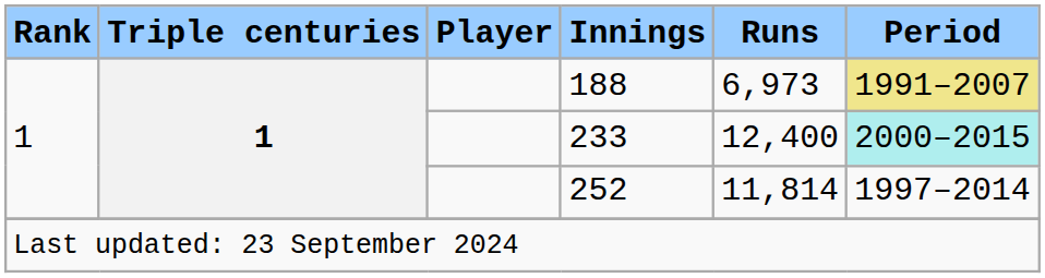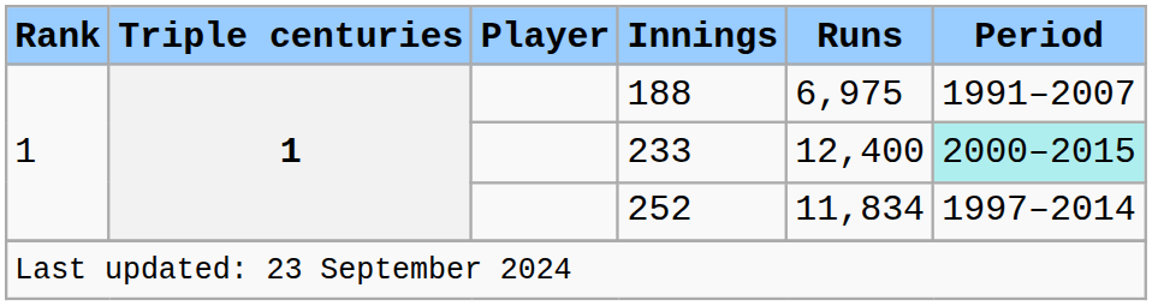188 | Runs: 6,973 -> 6,975
188 | Period: khaki background -> no background
252 | Runs: 11,814 -> 11,834
